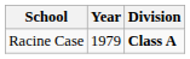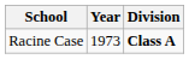Racine Case | Year: 1979 -> 1973
